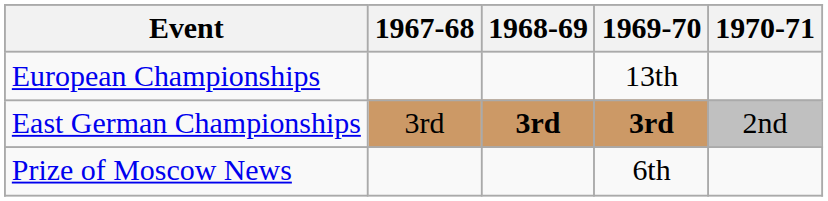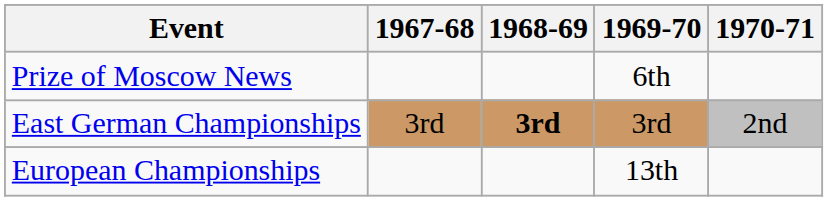rows swapped: European Championships <-> Prize of Moscow News
East German Championships | 1969-70: bold -> normal
